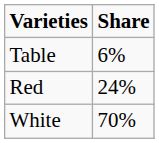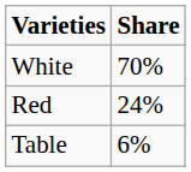rows swapped: White <-> Table
